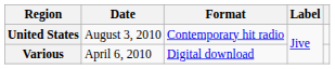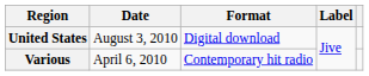United States | Format: Contemporary hit radio -> Digital download
Various | Format: Digital download -> Contemporary hit radio
